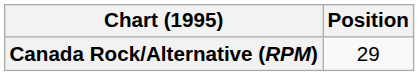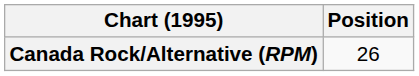Canada Rock/Alternative (RPM) | Position: 29 -> 26
